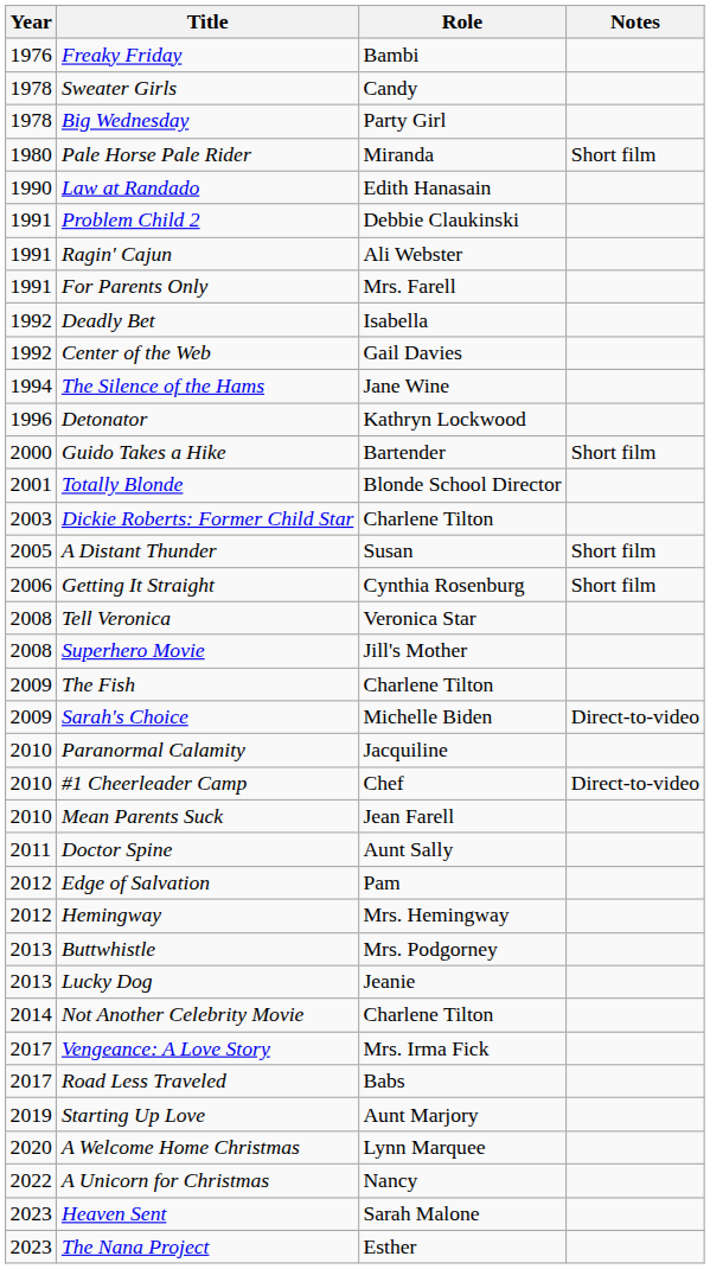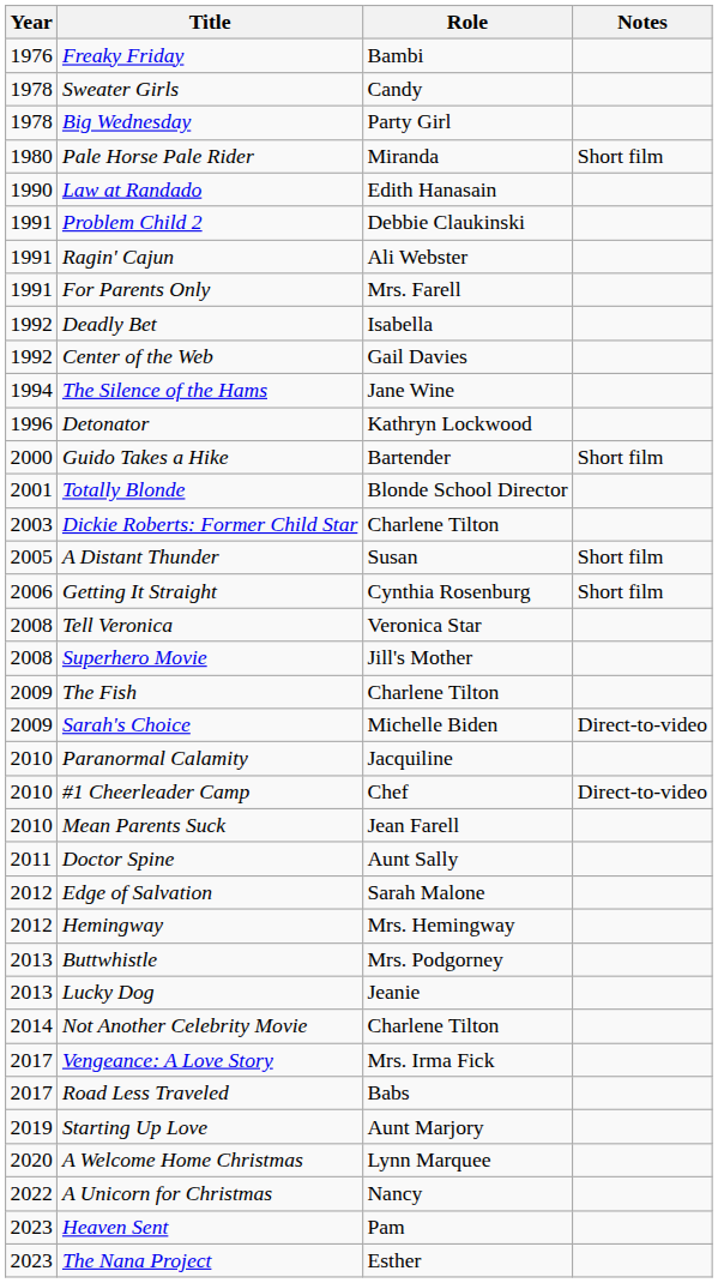Edge of Salvation | Role: Pam -> Sarah Malone
Heaven Sent | Role: Sarah Malone -> Pam
